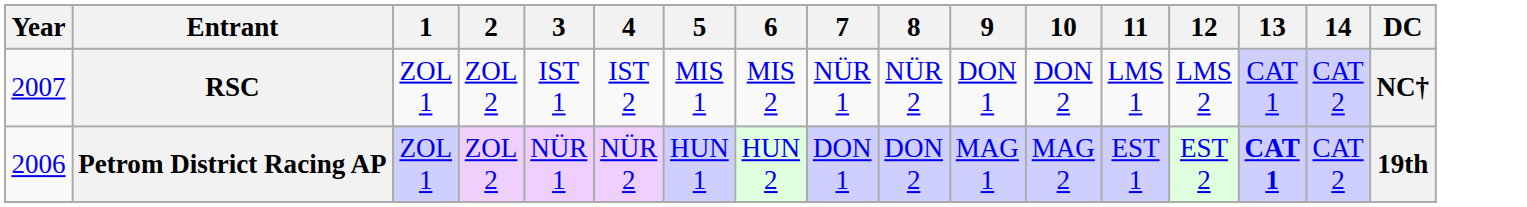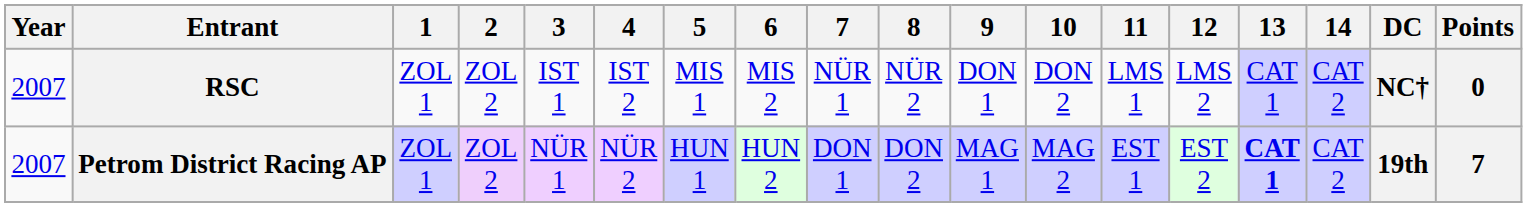+ column: Points | 0 | 7
Petrom District Racing AP | Year: 2006 -> 2007
